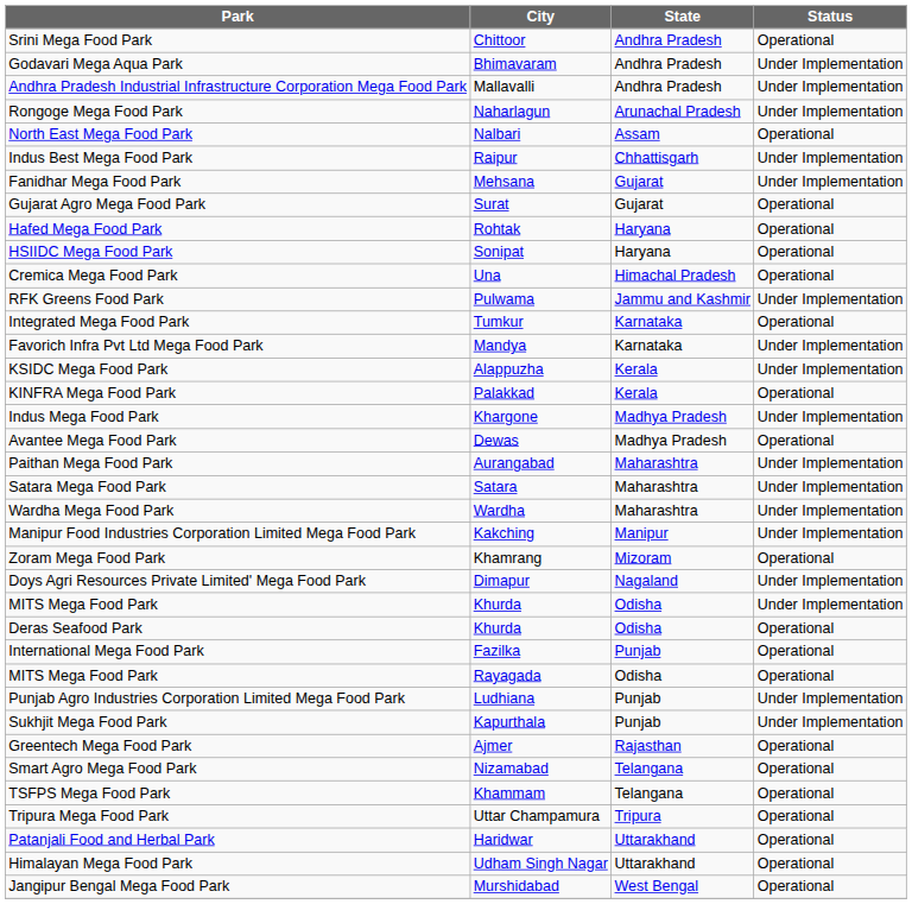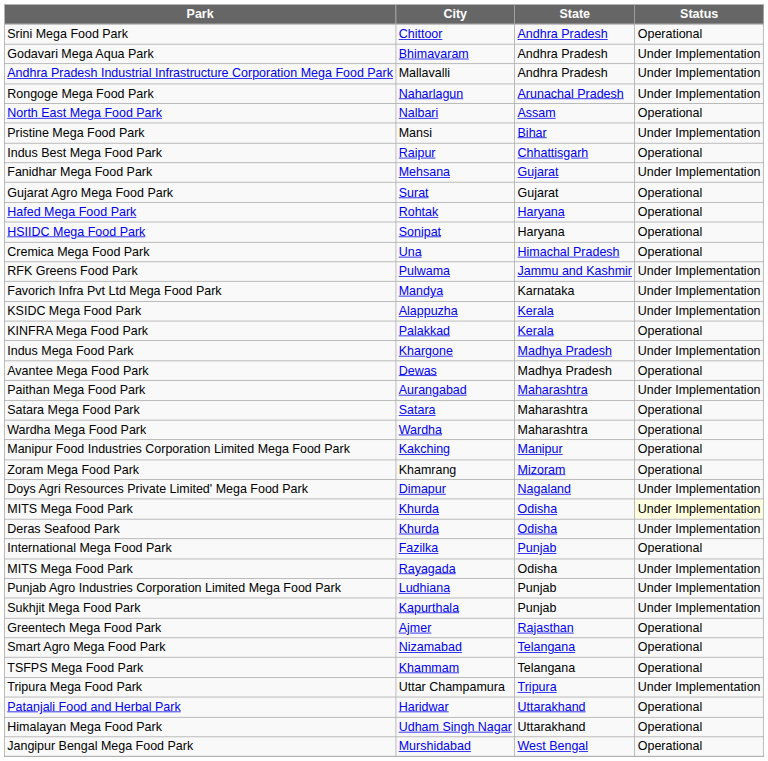+ row: Pristine Mega Food Park | Mansi | Bihar | Under Implementation
Indus Best Mega Food Park | Status: Under Implementation -> Operational
- row: Integrated Mega Food Park | Tumkur | Karnataka | Operational
Satara Mega Food Park | Status: Under Implementation -> Operational
Wardha Mega Food Park | Status: Under Implementation -> Operational
Manipur Food Industries Corporation Limited Mega Food Park | Status: Under Implementation -> Operational
MITS Mega Food Park / Khurda | Status: no background -> lightyellow background
Deras Seafood Park | Status: Operational -> Under Implementation
MITS Mega Food Park / Rayagada | Status: Operational -> Under Implementation
Tripura Mega Food Park | Status: Operational -> Under Implementation
